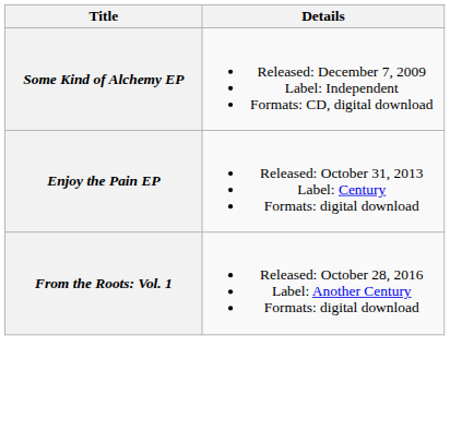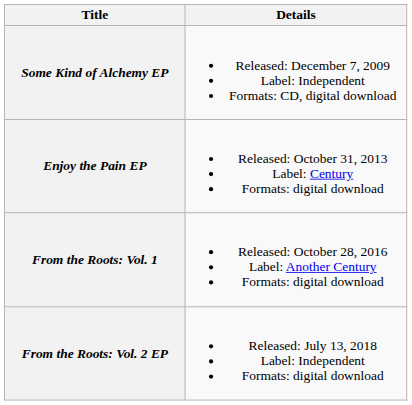+ row: From the Roots: Vol. 2 EP | Released: July 13, 2018 Label: Independent Formats: digital download
